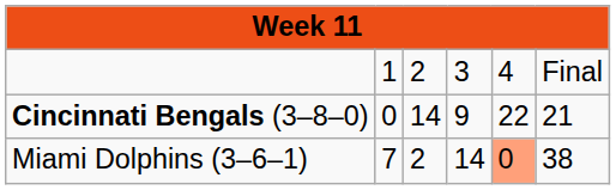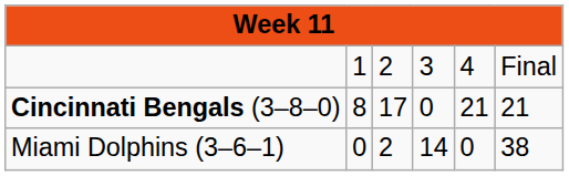Cincinnati Bengals (3–8–0) | column 2: 0 -> 8
Cincinnati Bengals (3–8–0) | column 3: 14 -> 17
Cincinnati Bengals (3–8–0) | column 4: 9 -> 0
Cincinnati Bengals (3–8–0) | column 5: 22 -> 21
Miami Dolphins (3–6–1) | column 2: 7 -> 0
Miami Dolphins (3–6–1) | column 5: lightsalmon background -> no background
